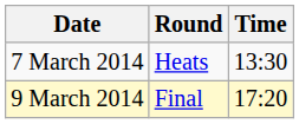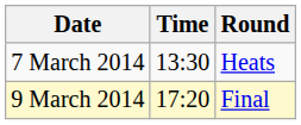columns swapped: Time <-> Round
